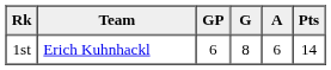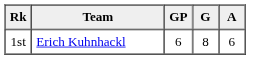- column: Pts | 14
